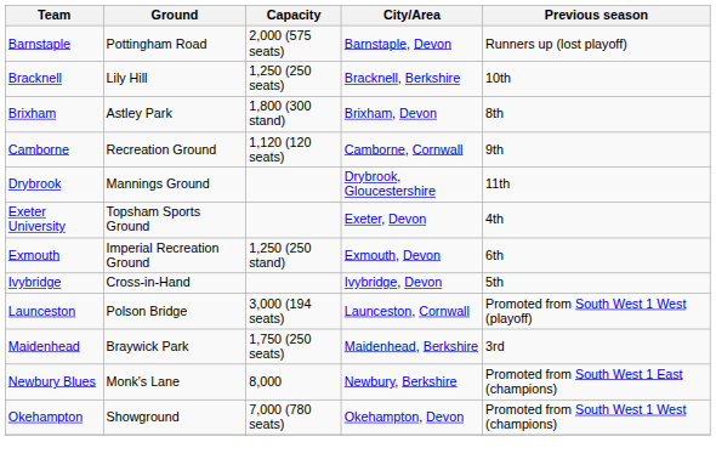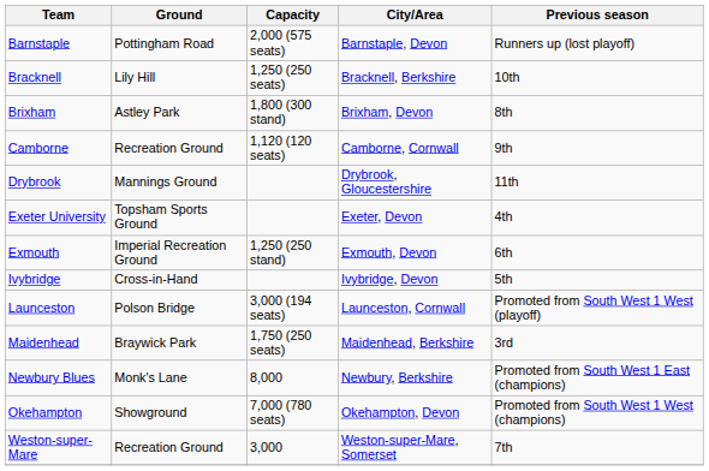+ row: Weston-super-Mare | Recreation Ground | 3,000 | Weston-super-Mare, Somerset | 7th
